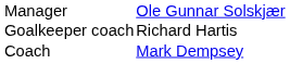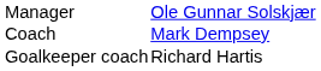rows swapped: Coach <-> Goalkeeper coach
